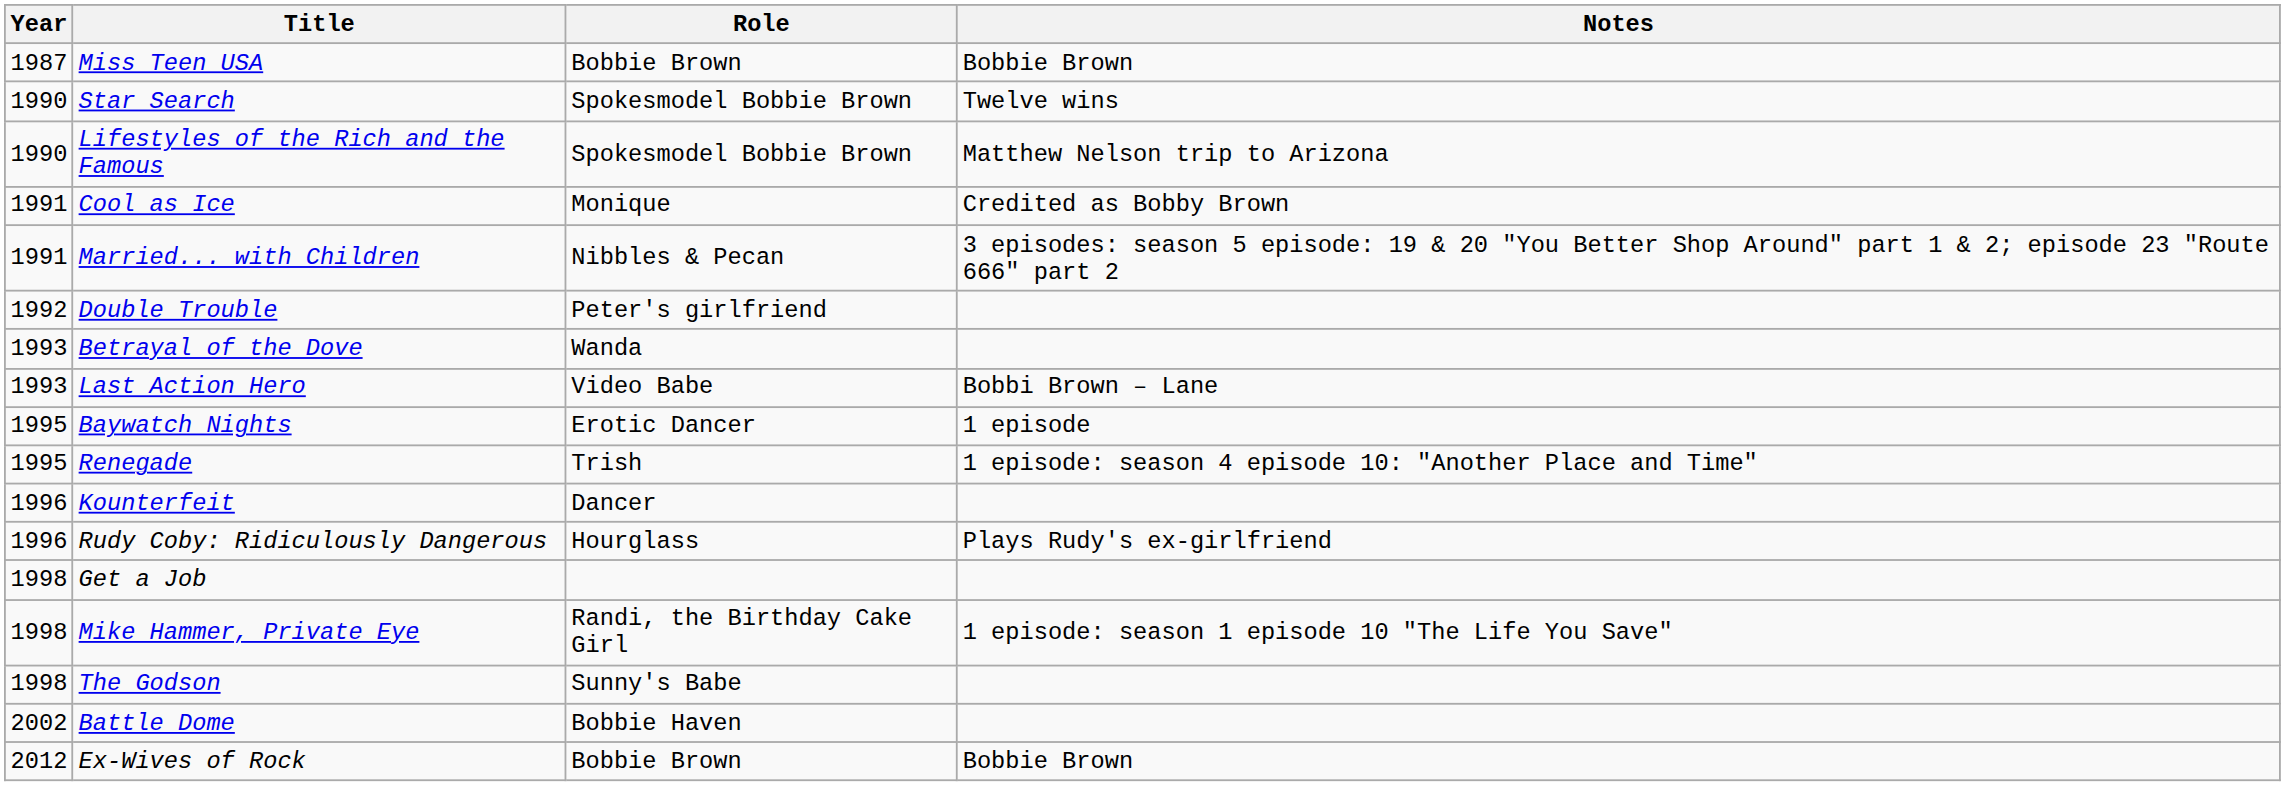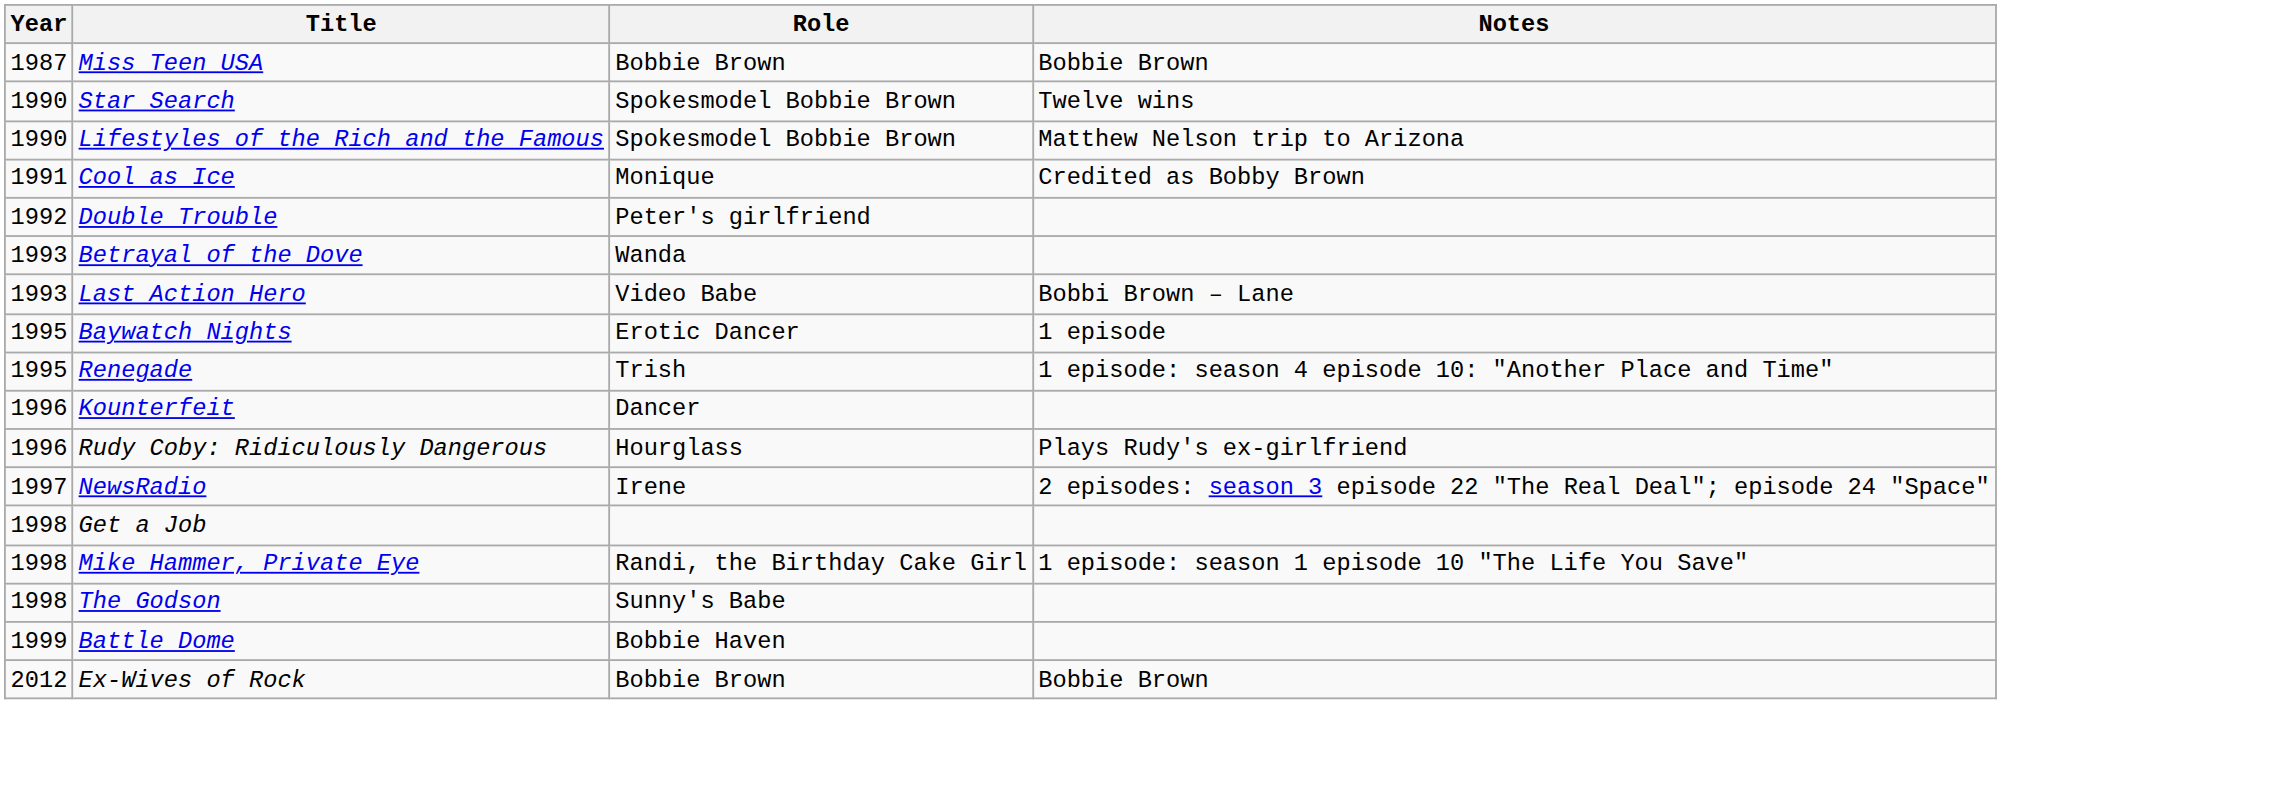- row: 1991 | Married... with Children | Nibbles & Pecan | 3 episodes: season 5 episode: 19 & 20 "You Better Shop Around" part 1 & 2; episode 23 "Route 666" part 2
+ row: 1997 | NewsRadio | Irene | 2 episodes: season 3 episode 22 "The Real Deal"; episode 24 "Space"
Battle Dome | Year: 2002 -> 1999
